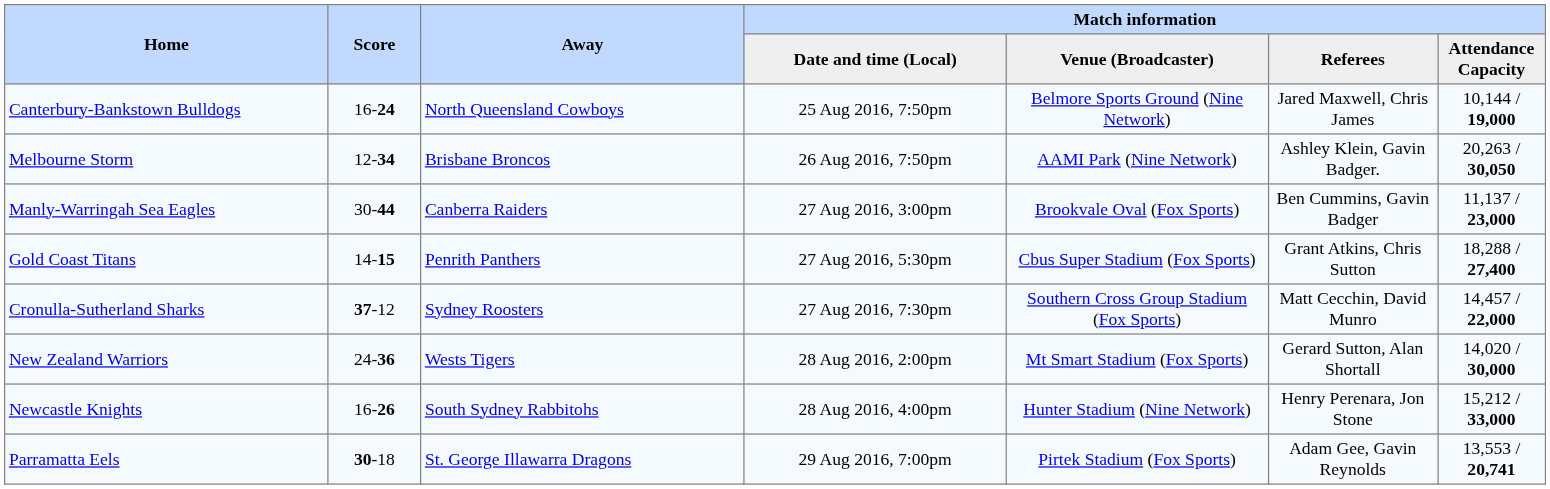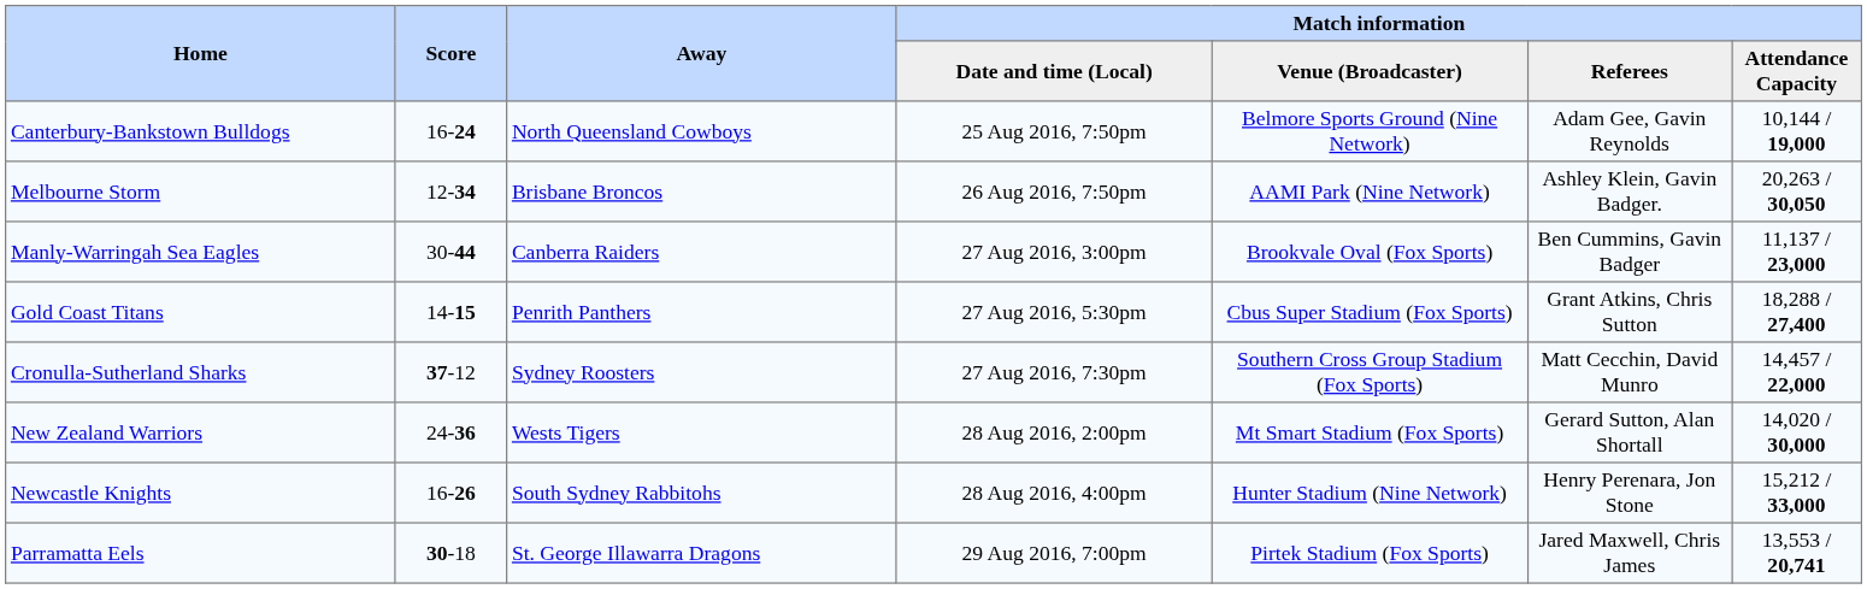Canterbury-Bankstown Bulldogs | Match information / Referees: Jared Maxwell, Chris James -> Adam Gee, Gavin Reynolds
Parramatta Eels | Match information / Referees: Adam Gee, Gavin Reynolds -> Jared Maxwell, Chris James
